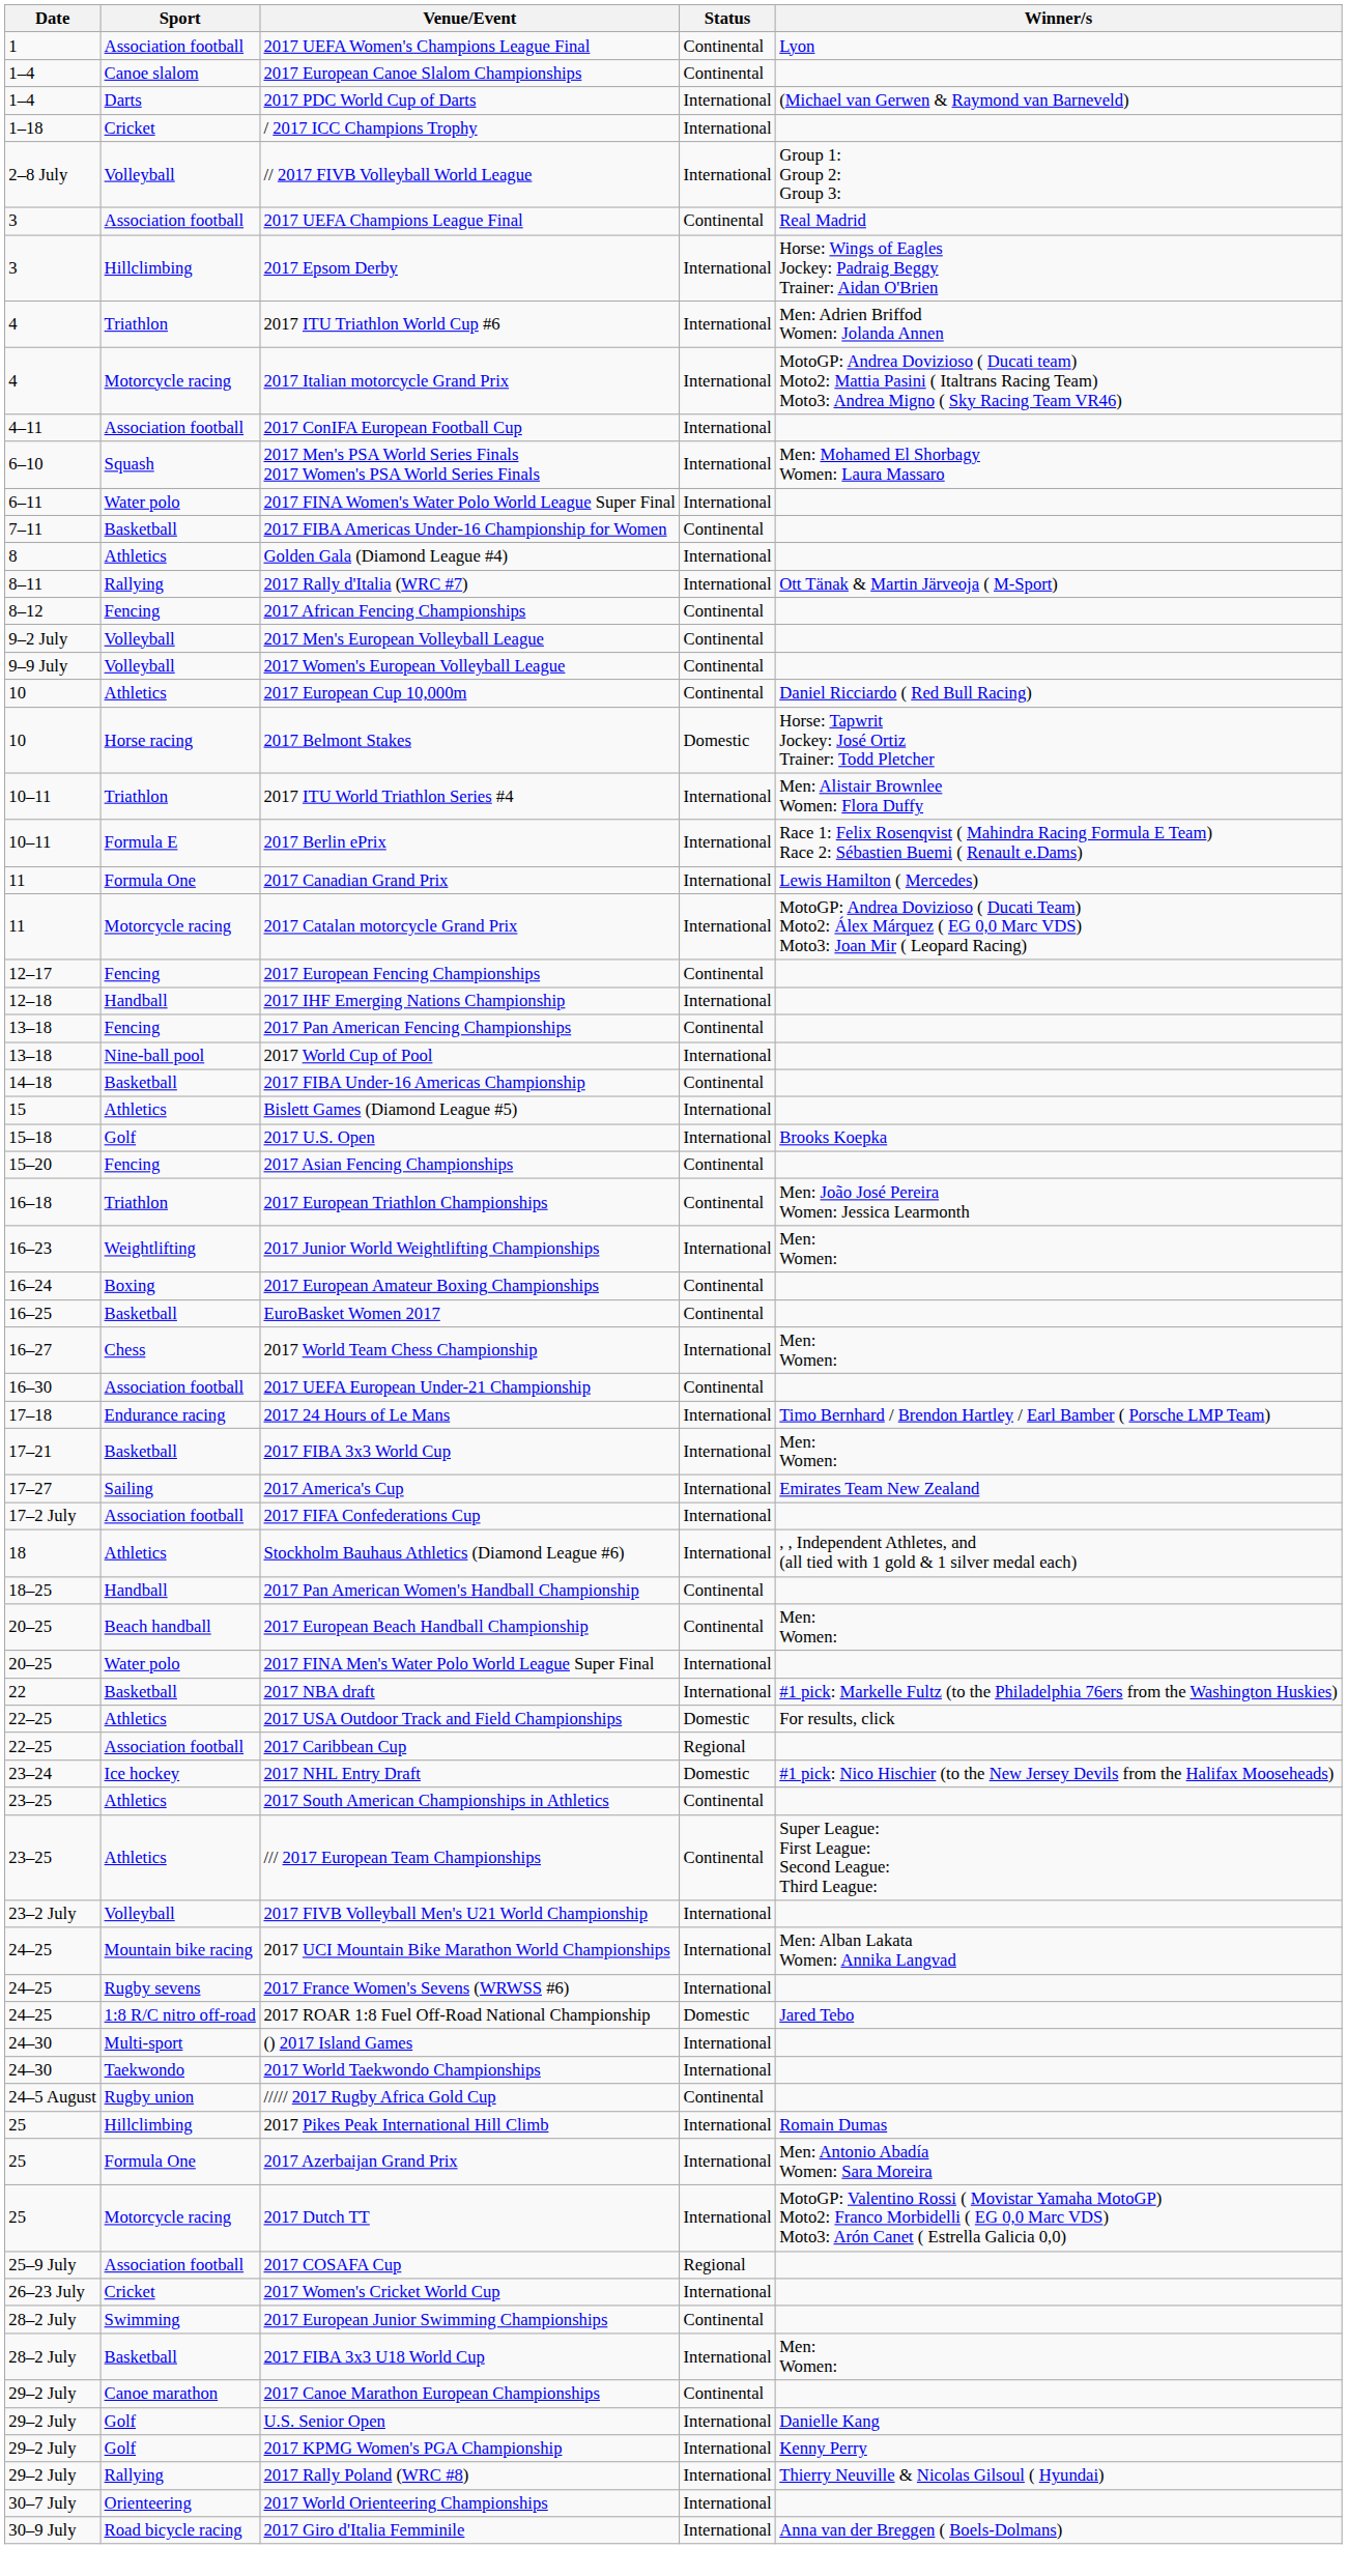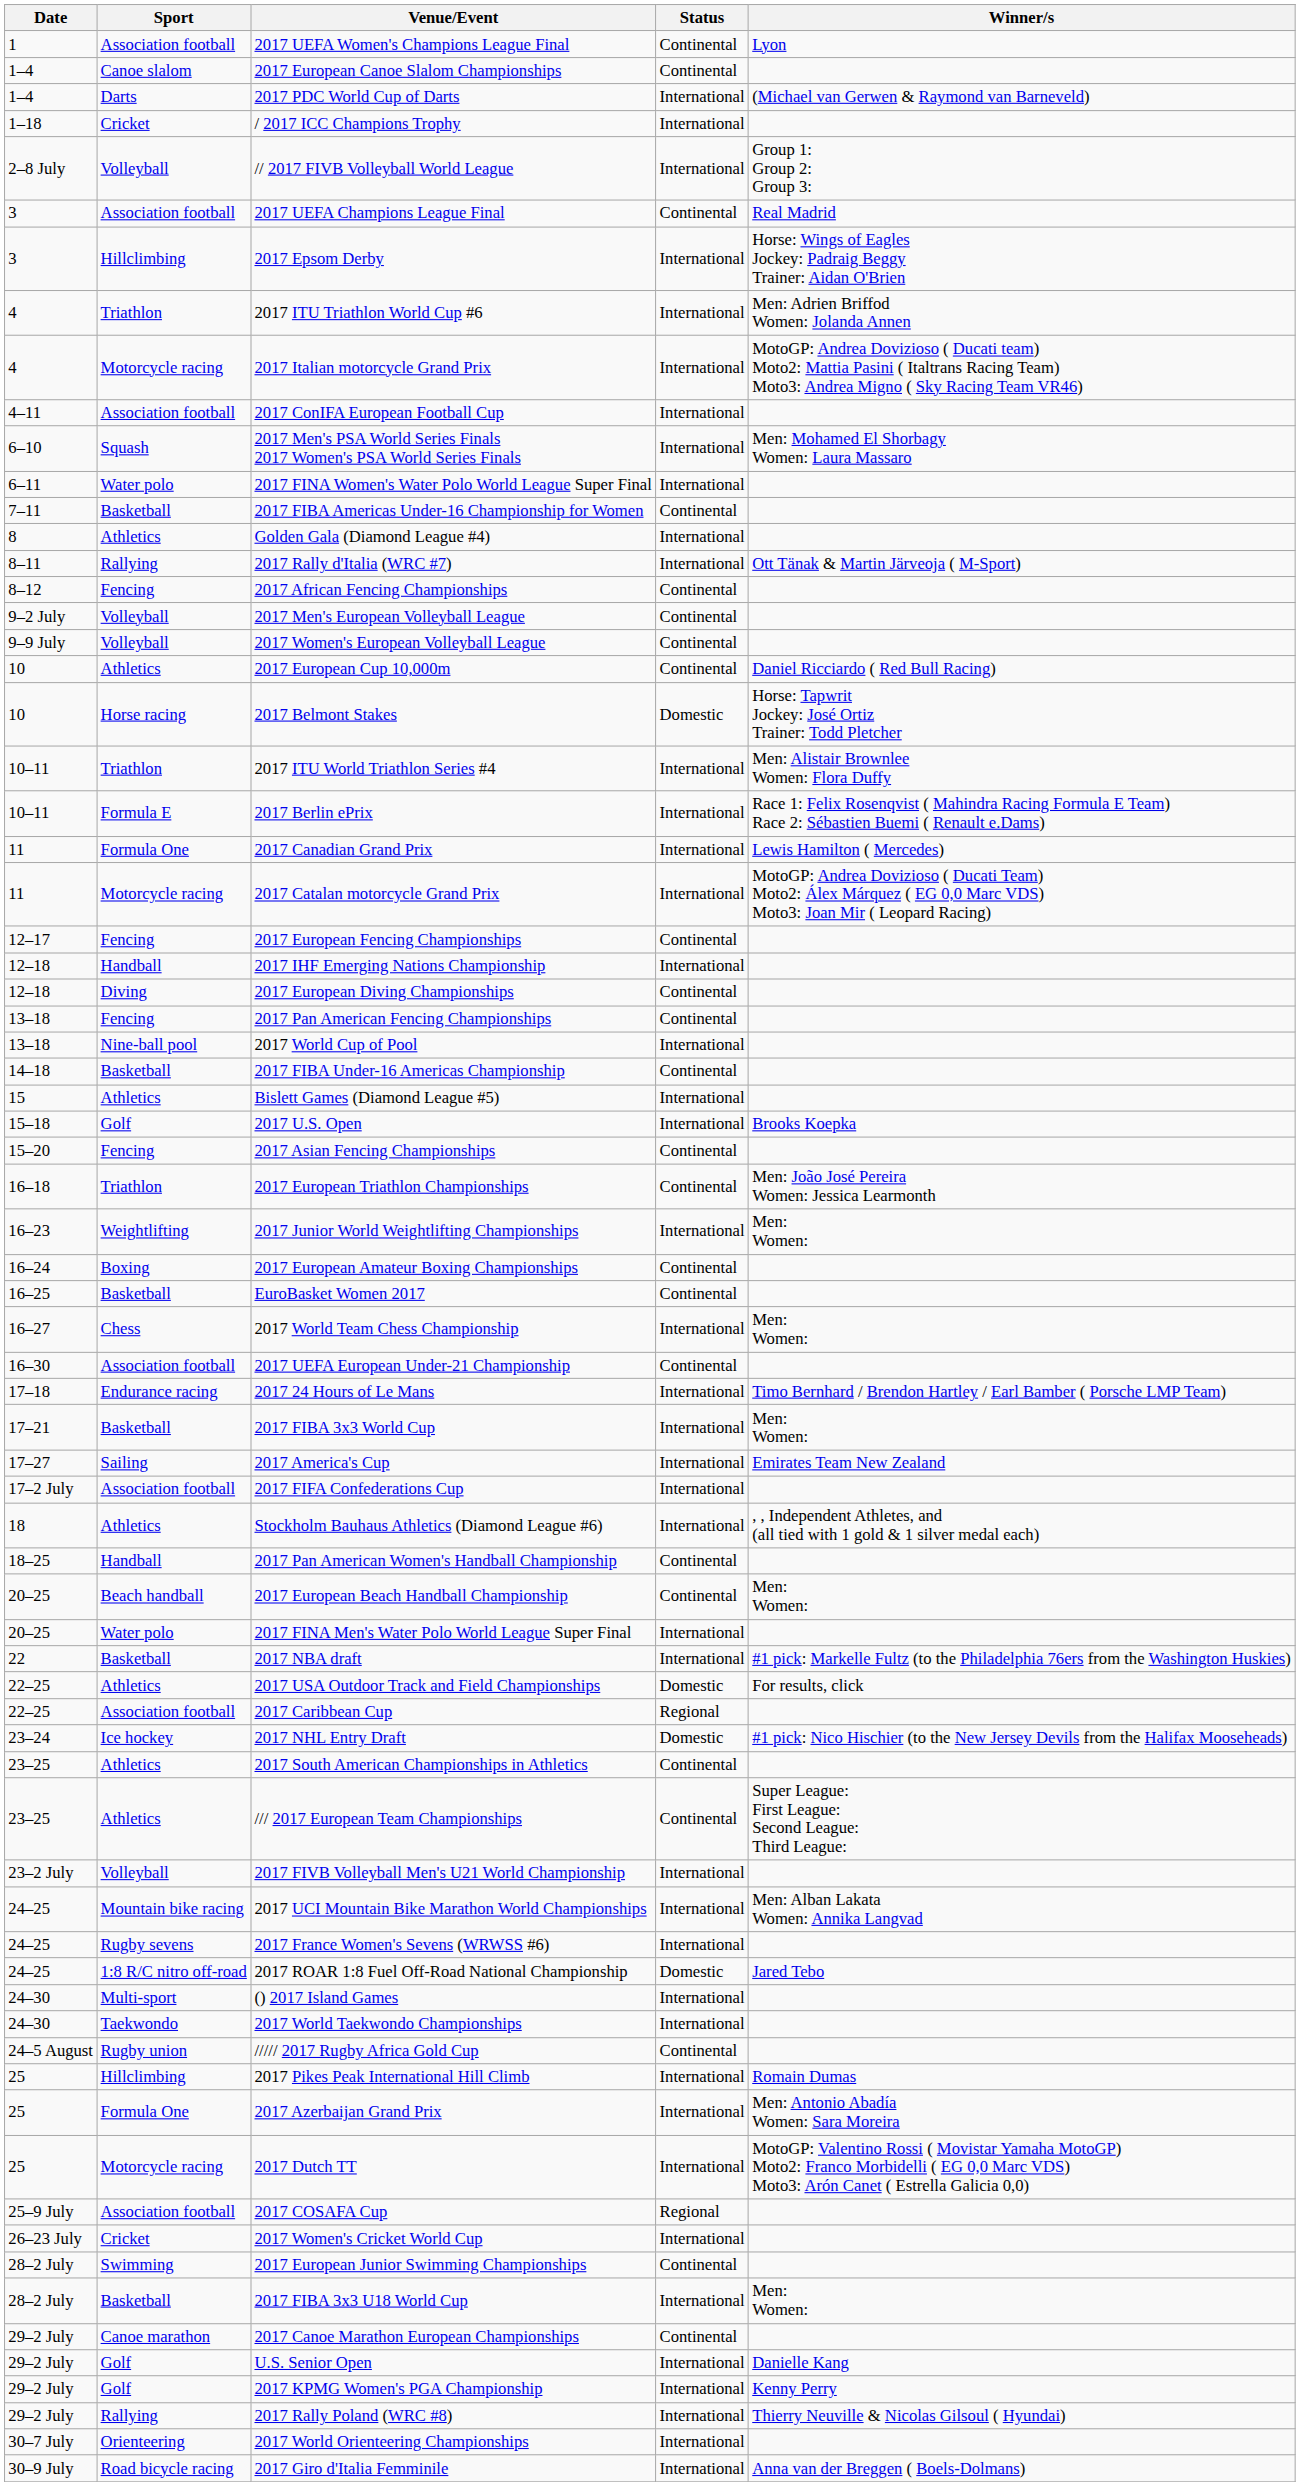+ row: 12–18 | Diving | 2017 European Diving Championships | Continental
